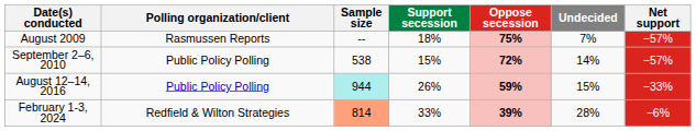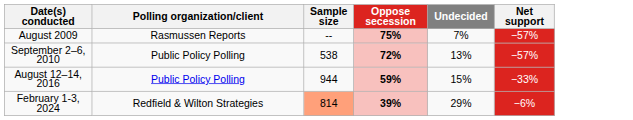- column: Support secession | 18% | 15% | 26% | 33%
September 2–6, 2010 | Undecided: 14% -> 13%
August 12–14, 2016 | Sample size: paleturquoise background -> no background
February 1-3, 2024 | Undecided: 28% -> 29%
